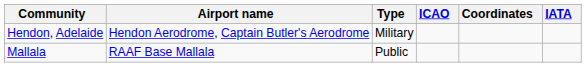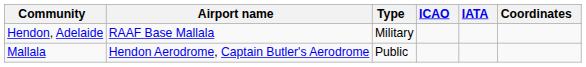columns swapped: IATA <-> Coordinates
Hendon, Adelaide | Airport name: Hendon Aerodrome, Captain Butler's Aerodrome -> RAAF Base Mallala
Mallala | Airport name: RAAF Base Mallala -> Hendon Aerodrome, Captain Butler's Aerodrome
